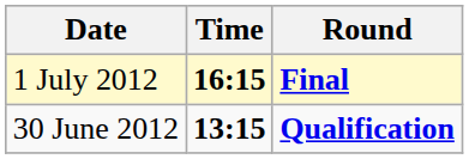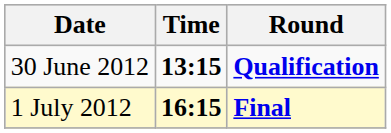rows swapped: 30 June 2012 <-> 1 July 2012
